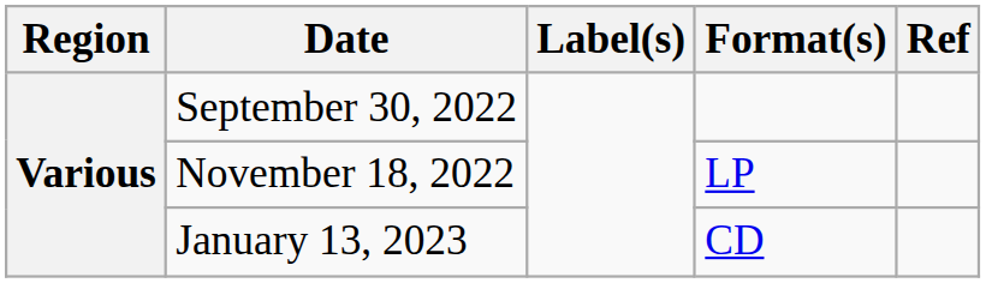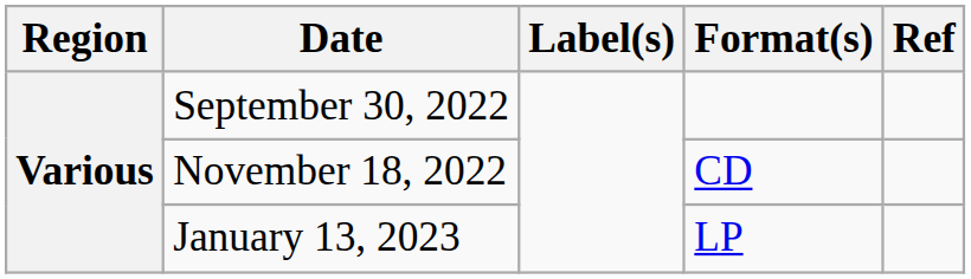November 18, 2022 | Format(s): LP -> CD
January 13, 2023 | Format(s): CD -> LP
